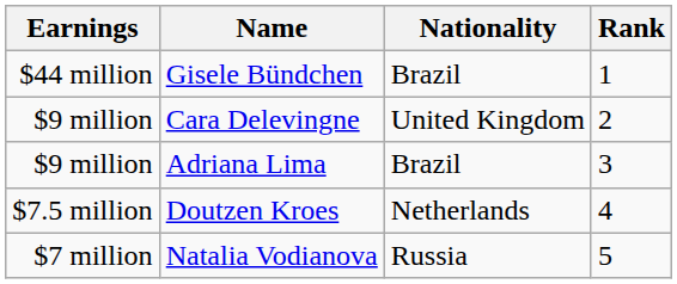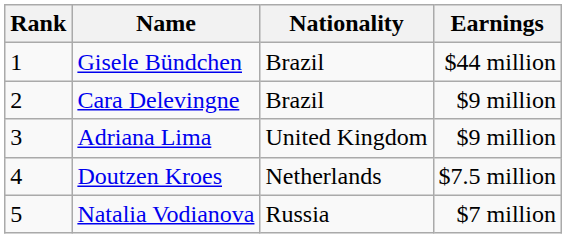columns swapped: Rank <-> Earnings
Cara Delevingne | Nationality: United Kingdom -> Brazil
Adriana Lima | Nationality: Brazil -> United Kingdom
